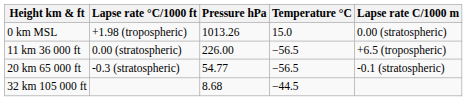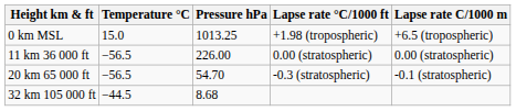columns swapped: Temperature °C <-> Lapse rate °C/1000 ft
0 km MSL | Pressure hPa: 1013.26 -> 1013.25
0 km MSL | Lapse rate C/1000 m: 0.00 (stratospheric) -> +6.5 (tropospheric)
11 km 36 000 ft | Lapse rate C/1000 m: +6.5 (tropospheric) -> 0.00 (stratospheric)
20 km 65 000 ft | Pressure hPa: 54.77 -> 54.70
